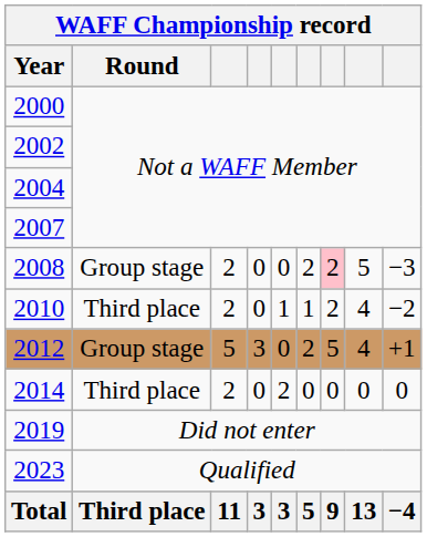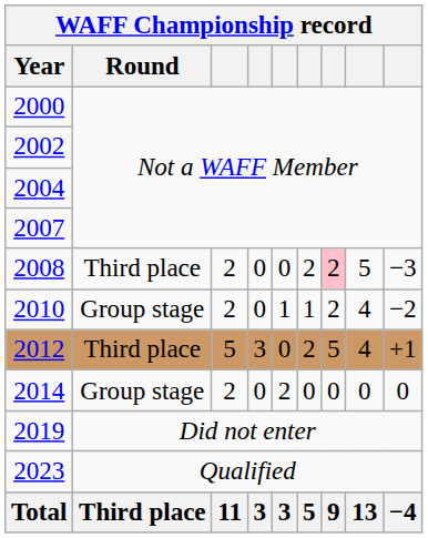2008 | Round: Group stage -> Third place
2010 | Round: Third place -> Group stage
2012 | Round: Group stage -> Third place
2014 | Round: Third place -> Group stage
